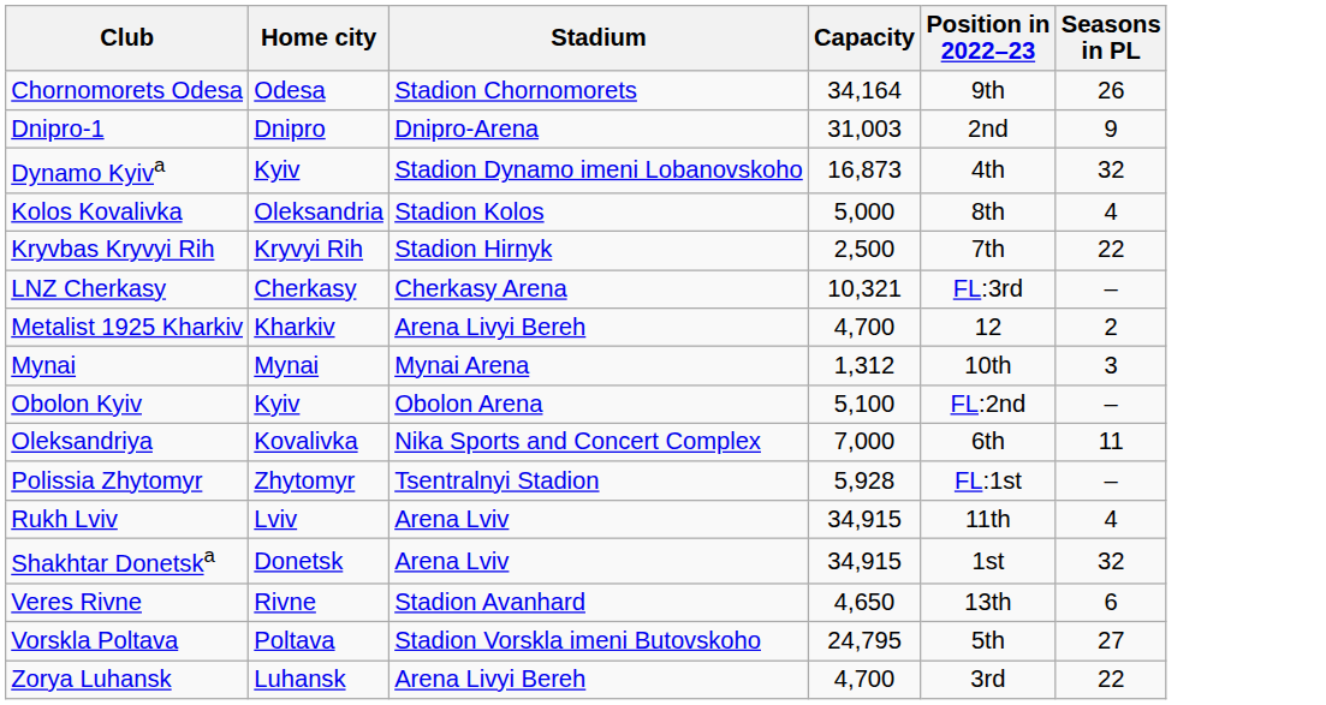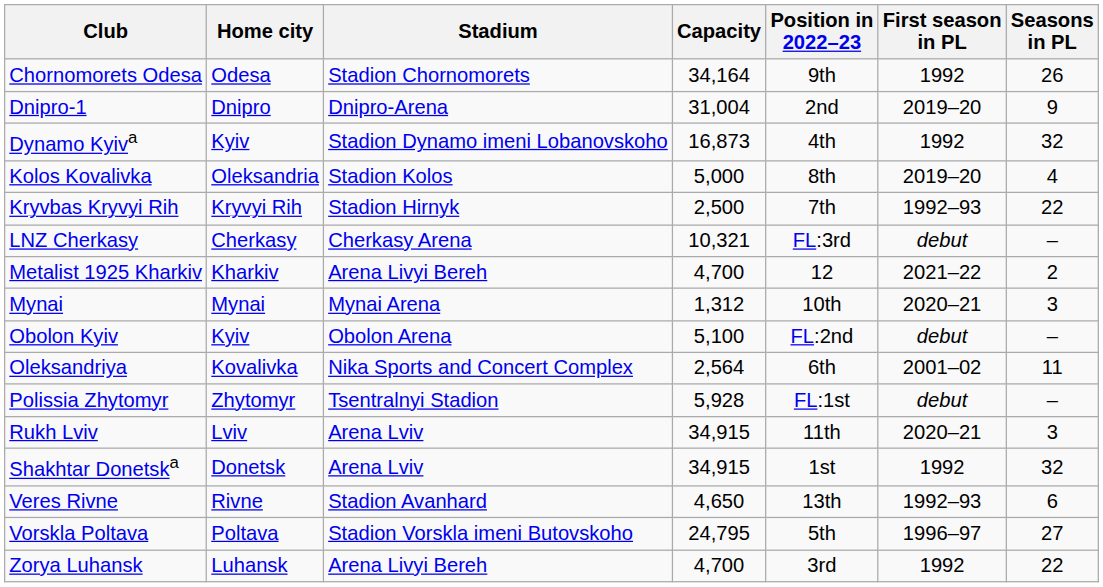+ column: First season in PL | 1992 | 2019–20 | 1992 | 2019–20 | 1992–93 | debut | 2021–22 | 2020–21 | debut | 2001–02 | debut | 2020–21 | 1992 | 1992–93 | 1996–97 | 1992
Dnipro-1 | Capacity: 31,003 -> 31,004
Oleksandriya | Capacity: 7,000 -> 2,564
Rukh Lviv | Seasons in PL: 4 -> 3
